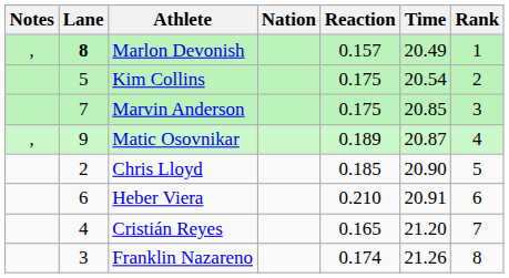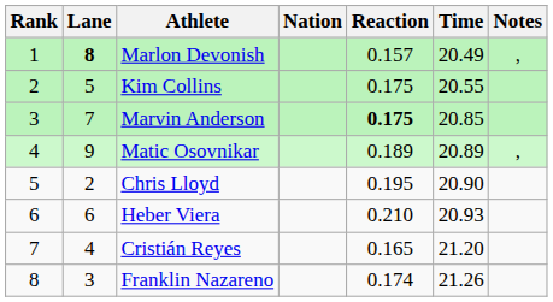columns swapped: Rank <-> Notes
Kim Collins | Time: 20.54 -> 20.55
Marvin Anderson | Reaction: normal -> bold
Matic Osovnikar | Time: 20.87 -> 20.89
Chris Lloyd | Reaction: 0.185 -> 0.195
Heber Viera | Time: 20.91 -> 20.93
